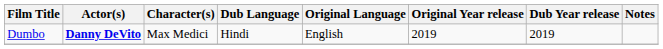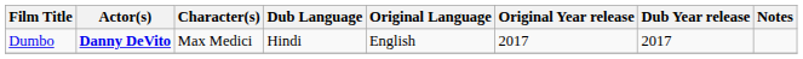Dumbo | Original Year release: 2019 -> 2017
Dumbo | Dub Year release: 2019 -> 2017
